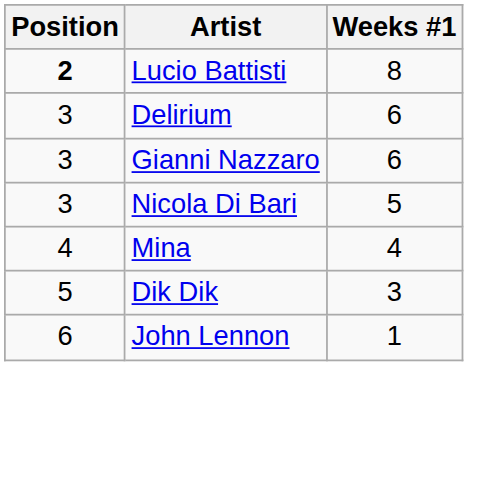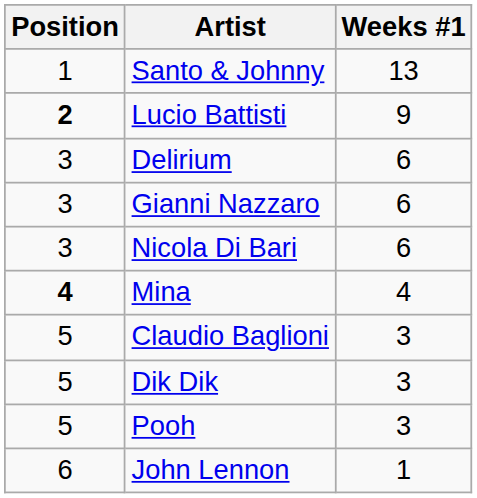+ row: 1 | Santo & Johnny | 13
Lucio Battisti | Weeks #1: 8 -> 9
Nicola Di Bari | Weeks #1: 5 -> 6
Mina | Position: normal -> bold
+ row: 5 | Claudio Baglioni | 3
+ row: 5 | Pooh | 3
